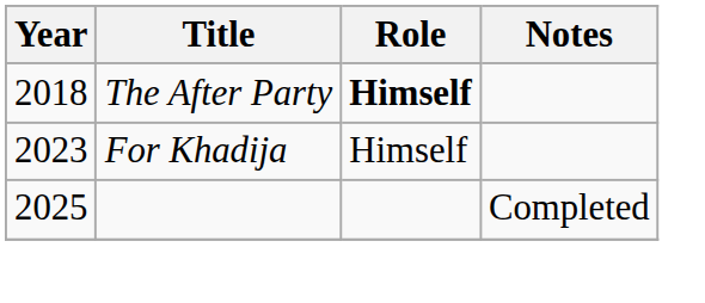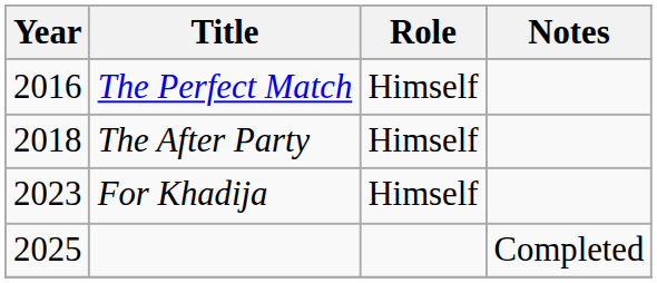+ row: 2016 | The Perfect Match | Himself
The After Party | Role: bold -> normal
